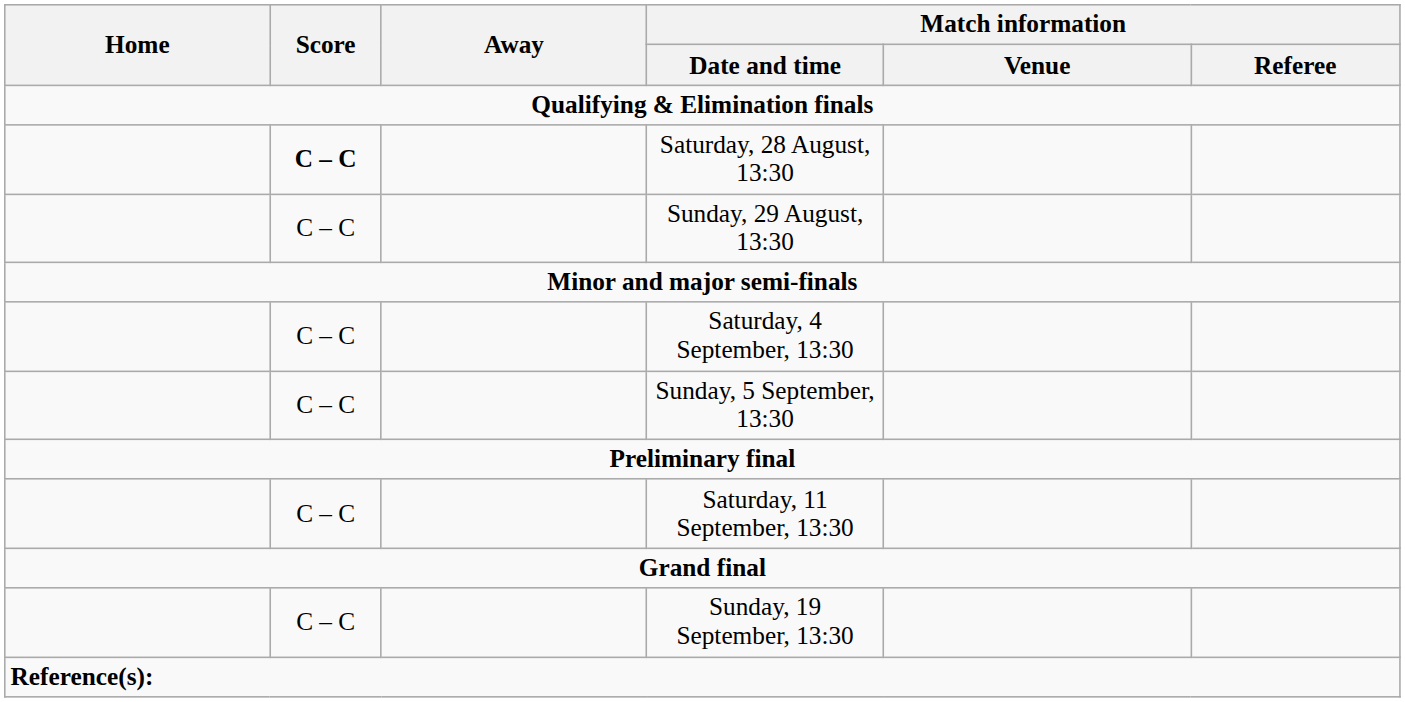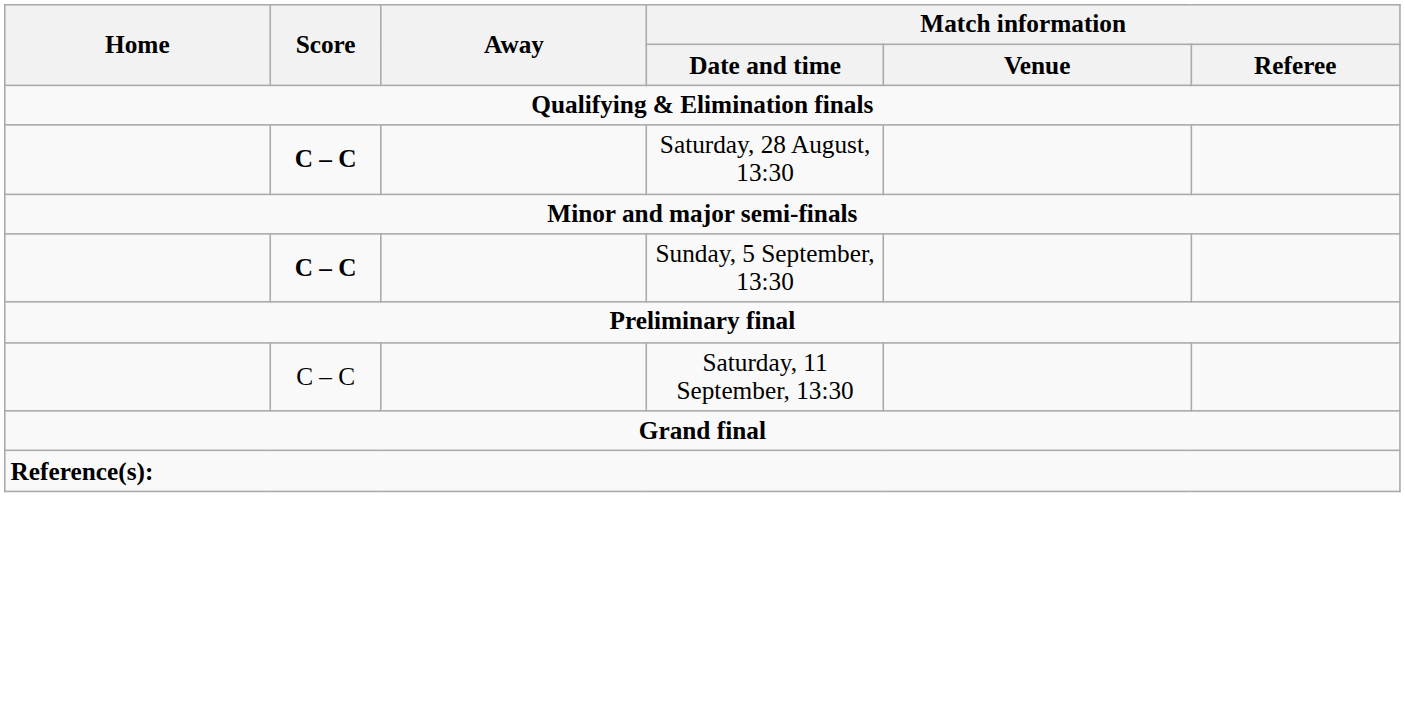- row: C – C | Sunday, 29 August, 13:30
- row: C – C | Saturday, 4 September, 13:30
Sunday, 5 September, 13:30 | Score: normal -> bold
- row: C – C | Sunday, 19 September, 13:30
